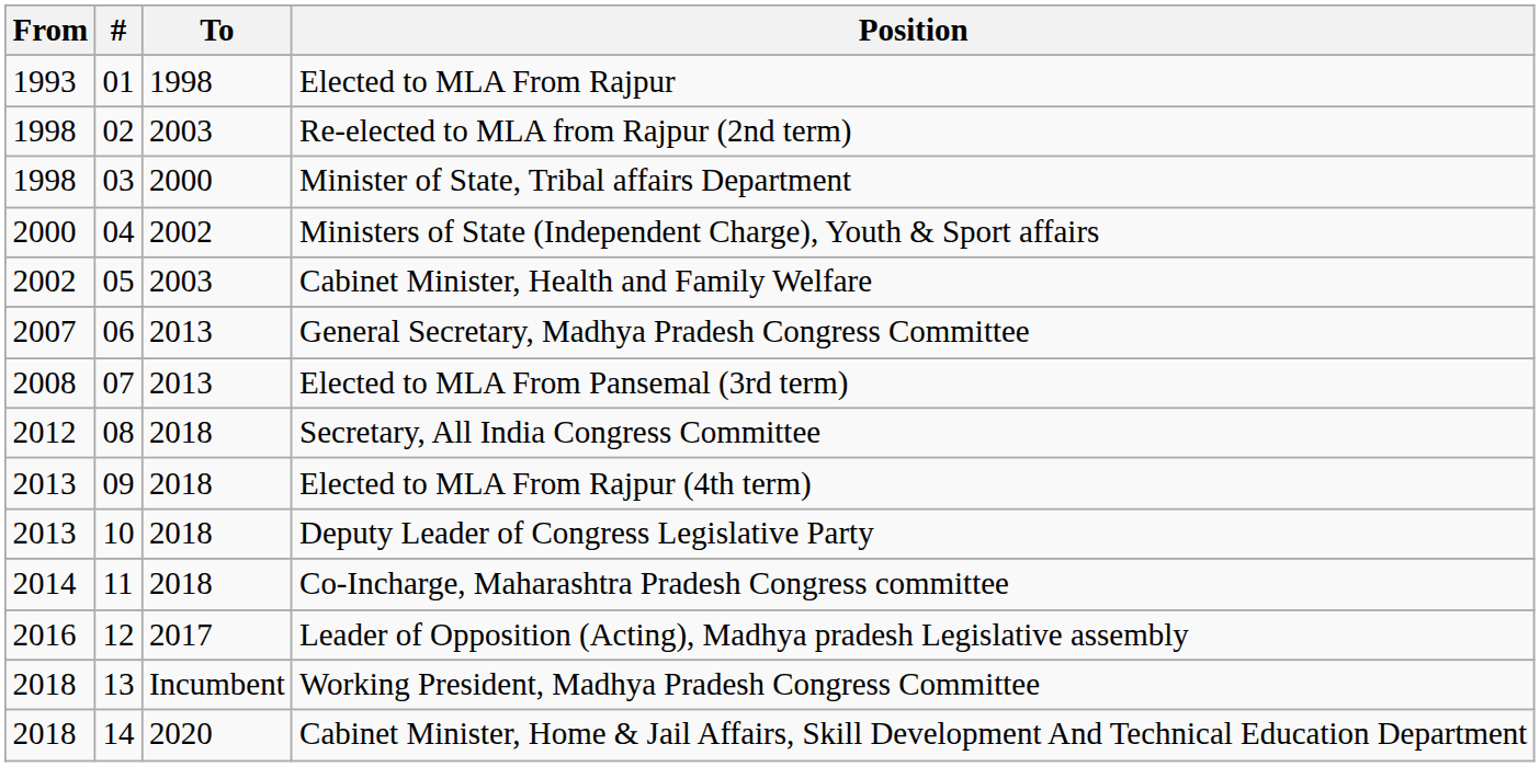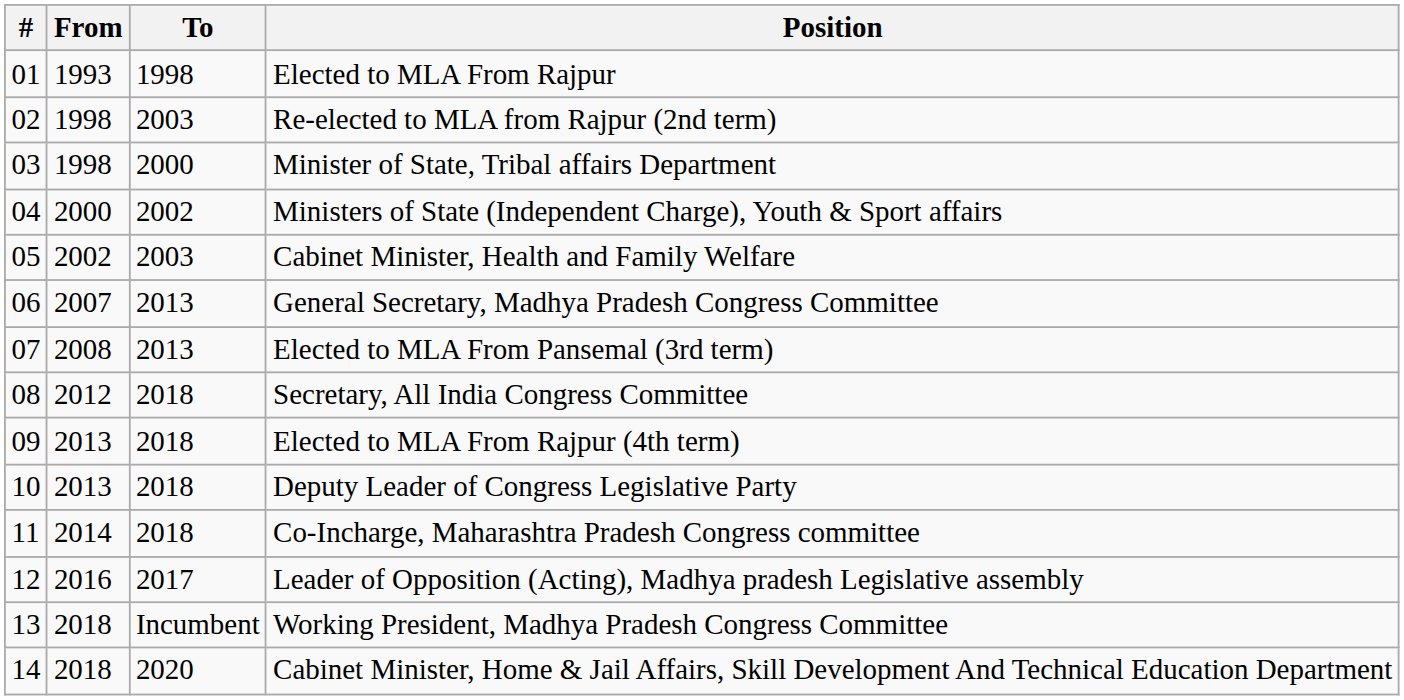columns swapped: # <-> From
